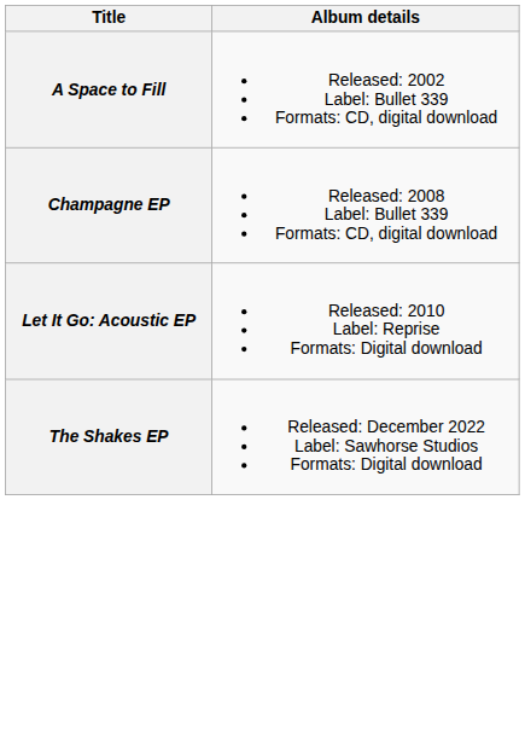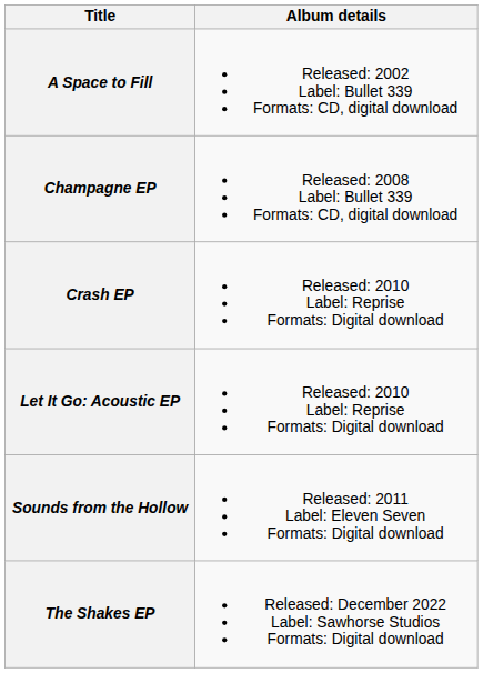+ row: Crash EP | Released: 2010 Label: Reprise Formats: Digital download
+ row: Sounds from the Hollow | Released: 2011 Label: Eleven Seven Formats: Digital download
